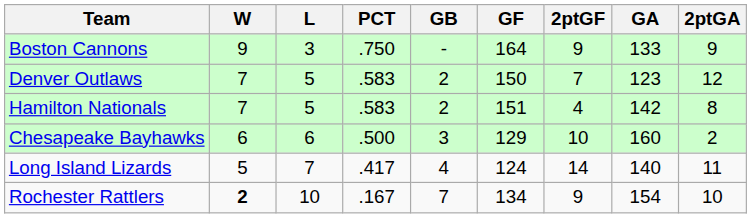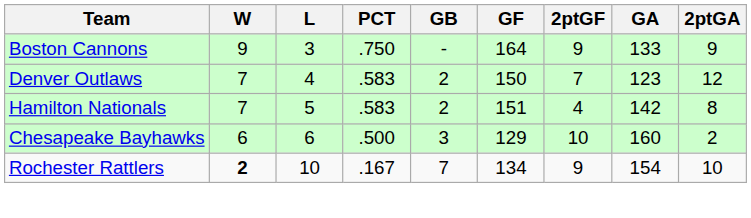Denver Outlaws | L: 5 -> 4
- row: Long Island Lizards | 5 | 7 | .417 | 4 | 124 | 14 | 140 | 11
